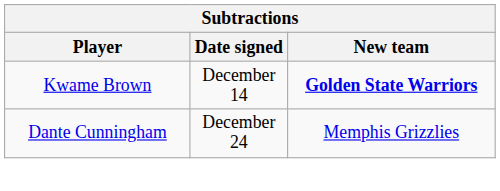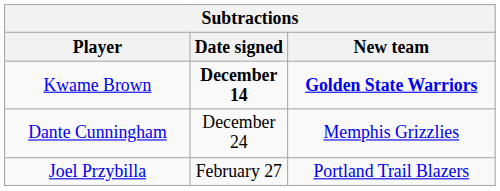Kwame Brown | Date signed: normal -> bold
+ row: Joel Przybilla | February 27 | Portland Trail Blazers
